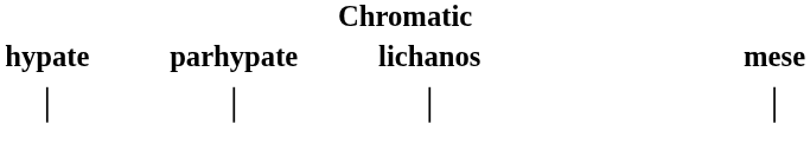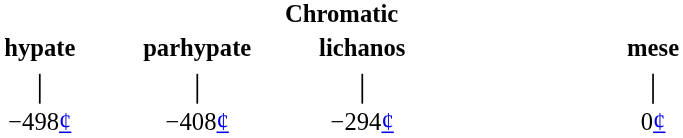+ row: −498¢ | −408¢ | −294¢ | 0¢
